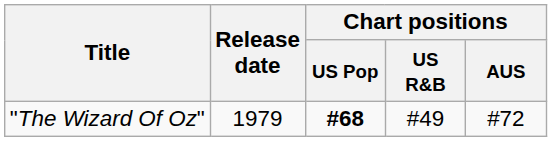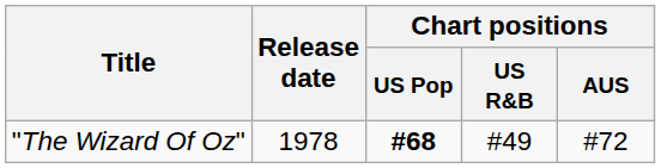"The Wizard Of Oz" | Release date: 1979 -> 1978
